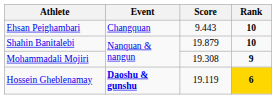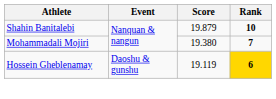- row: Ehsan Peighambari | Changquan | 9.443 | 10
Mohammadali Mojiri | Score: 19.308 -> 19.380
Mohammadali Mojiri | Rank: 9 -> 7
Hossein Gheblenamay | Event: bold -> normal
